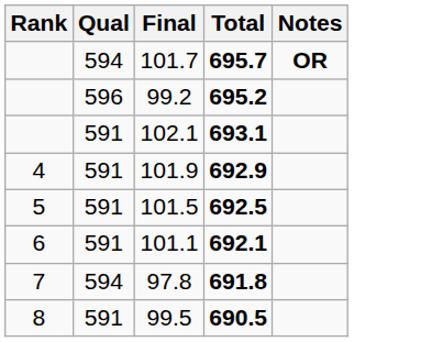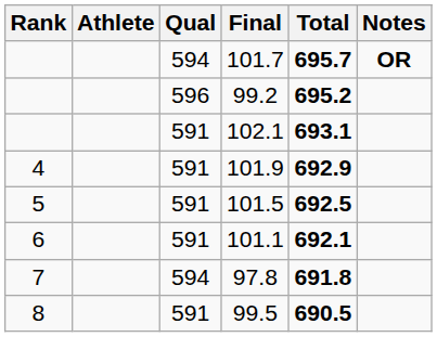+ column: Athlete
